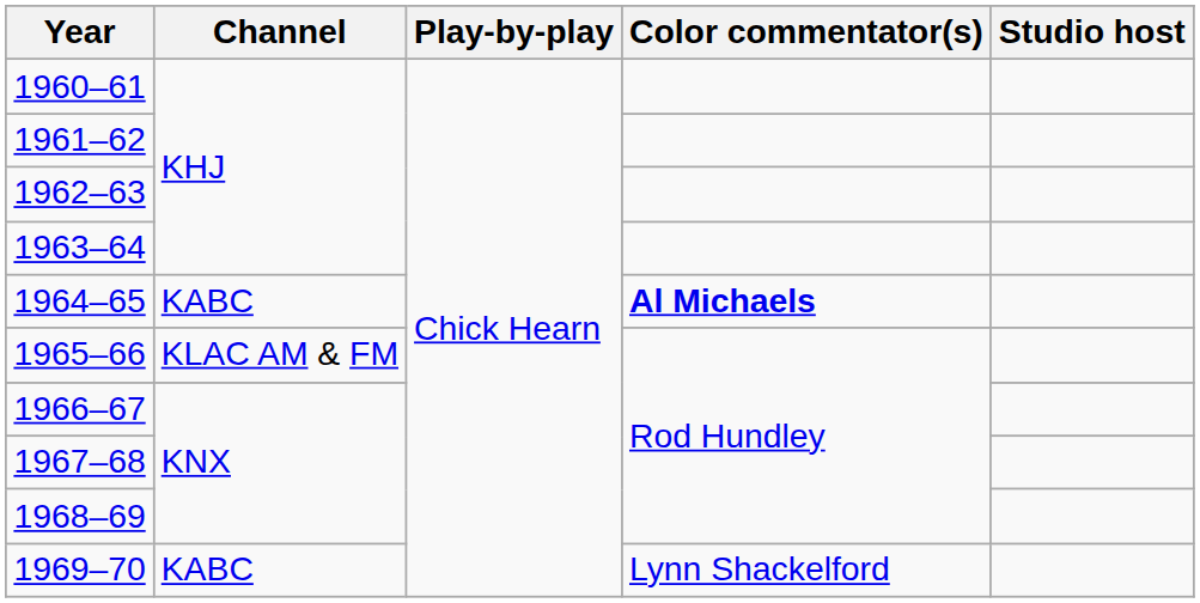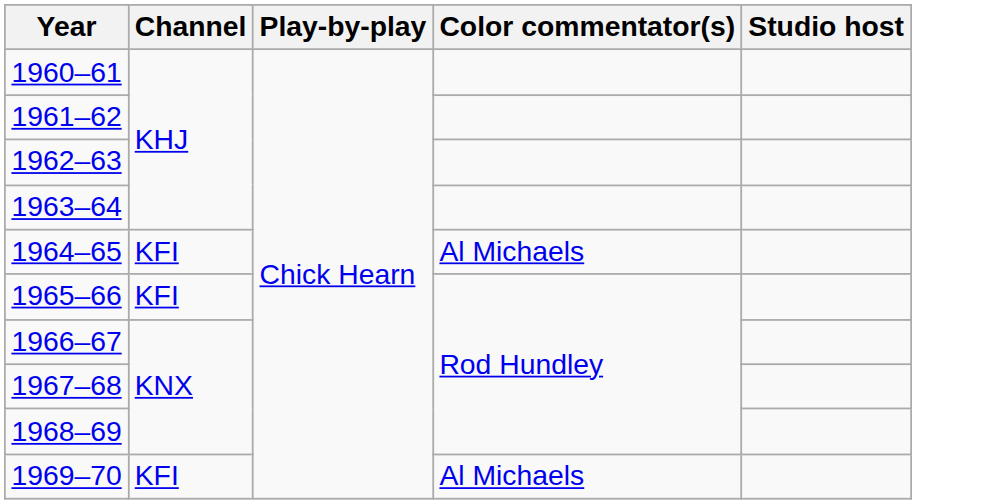1964–65 | Channel: KABC -> KFI
1964–65 | Color commentator(s): bold -> normal
1965–66 | Channel: KLAC AM & FM -> KFI
1969–70 | Channel: KABC -> KFI
1969–70 | Color commentator(s): Lynn Shackelford -> Al Michaels
